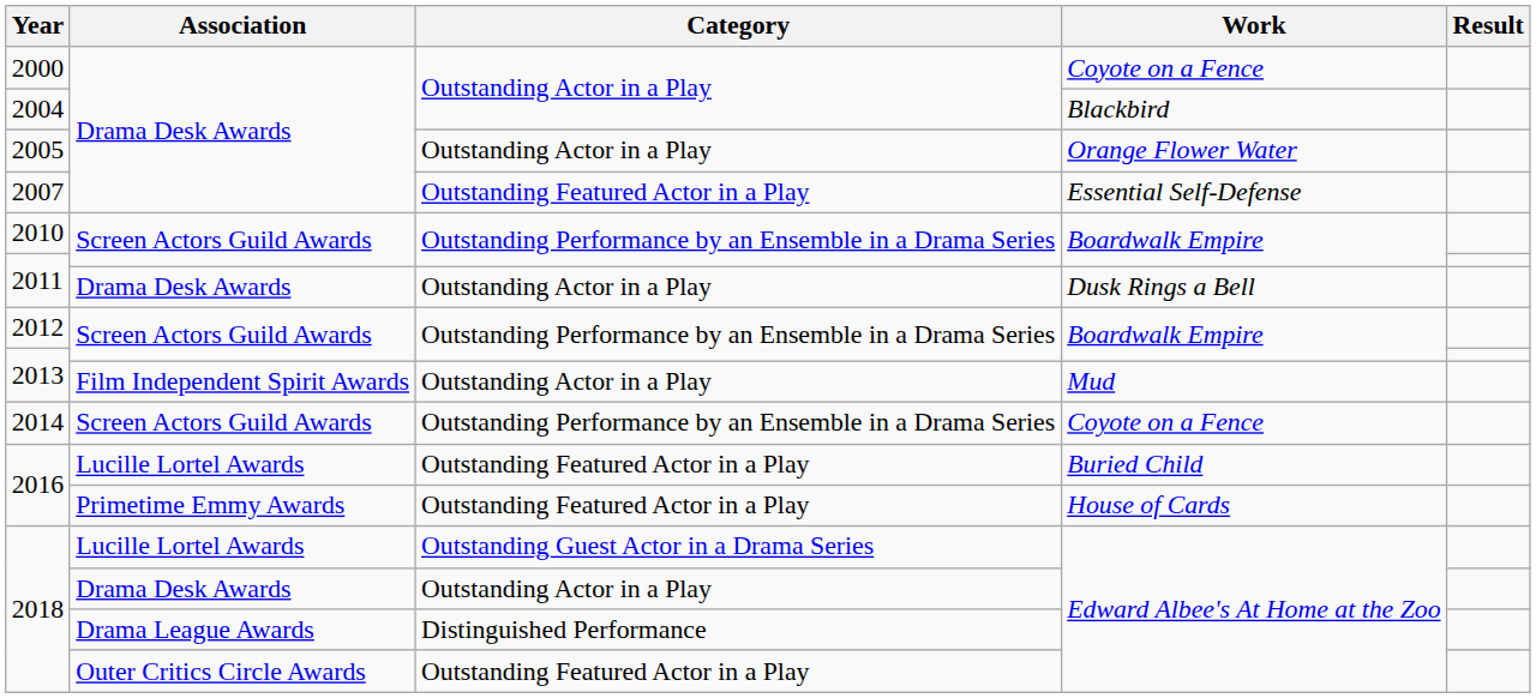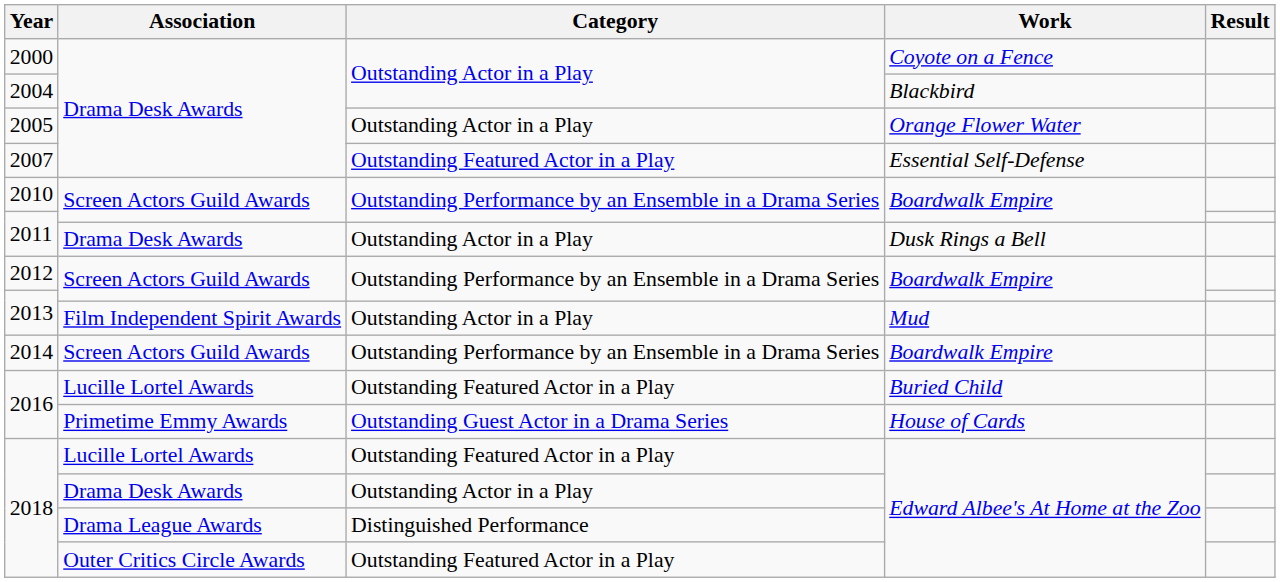2014 | Work: Coyote on a Fence -> Boardwalk Empire
2016 / Primetime Emmy Awards | Category: Outstanding Featured Actor in a Play -> Outstanding Guest Actor in a Drama Series
2018 / Lucille Lortel Awards | Category: Outstanding Guest Actor in a Drama Series -> Outstanding Featured Actor in a Play
